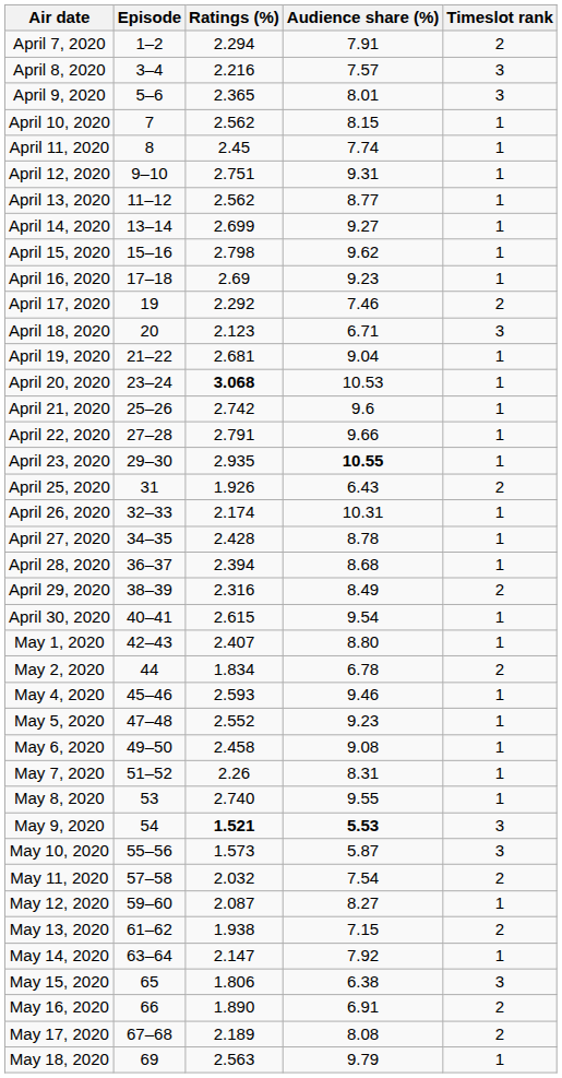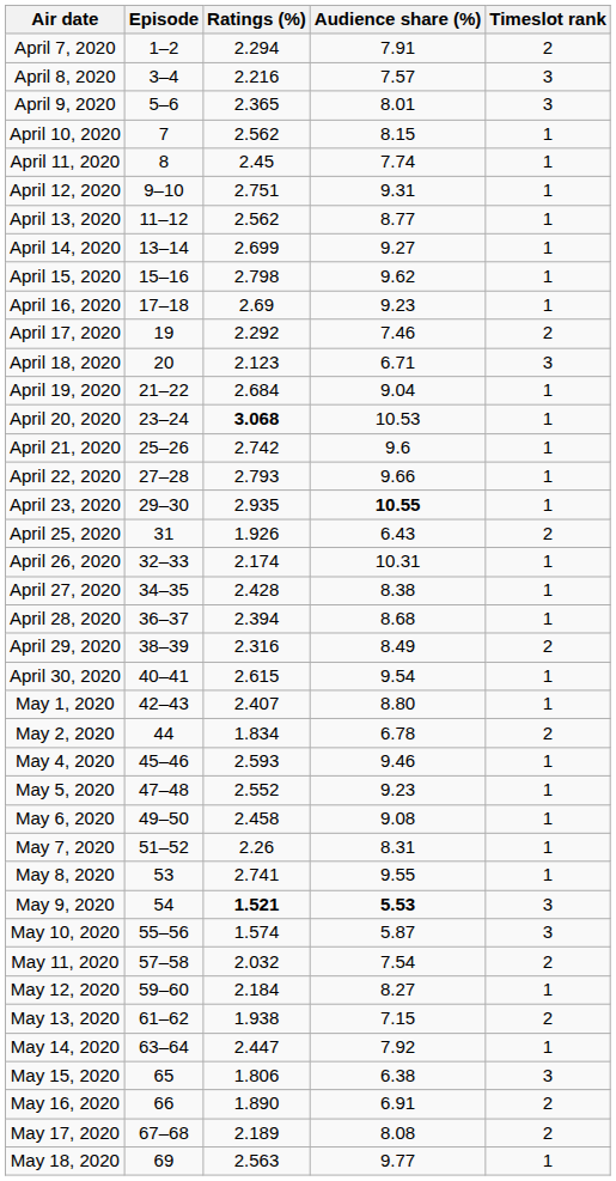April 19, 2020 | Ratings (%): 2.681 -> 2.684
April 22, 2020 | Ratings (%): 2.791 -> 2.793
April 27, 2020 | Audience share (%): 8.78 -> 8.38
May 8, 2020 | Ratings (%): 2.740 -> 2.741
May 10, 2020 | Ratings (%): 1.573 -> 1.574
May 12, 2020 | Ratings (%): 2.087 -> 2.184
May 14, 2020 | Ratings (%): 2.147 -> 2.447
May 18, 2020 | Audience share (%): 9.79 -> 9.77
